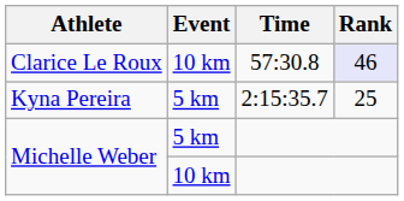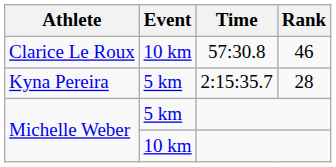Clarice Le Roux | Rank: lavender background -> no background
Kyna Pereira | Rank: 25 -> 28
